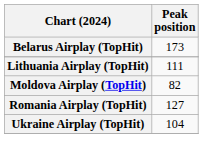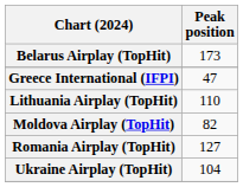+ row: Greece International (IFPI) | 47
Lithuania Airplay (TopHit) | Peak position: 111 -> 110
